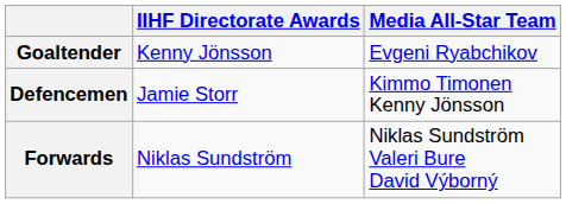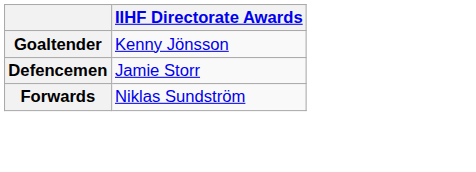- column: Media All-Star Team | Evgeni Ryabchikov | Kimmo Timonen Kenny Jönsson | Niklas Sundström Valeri Bure David Výborný
